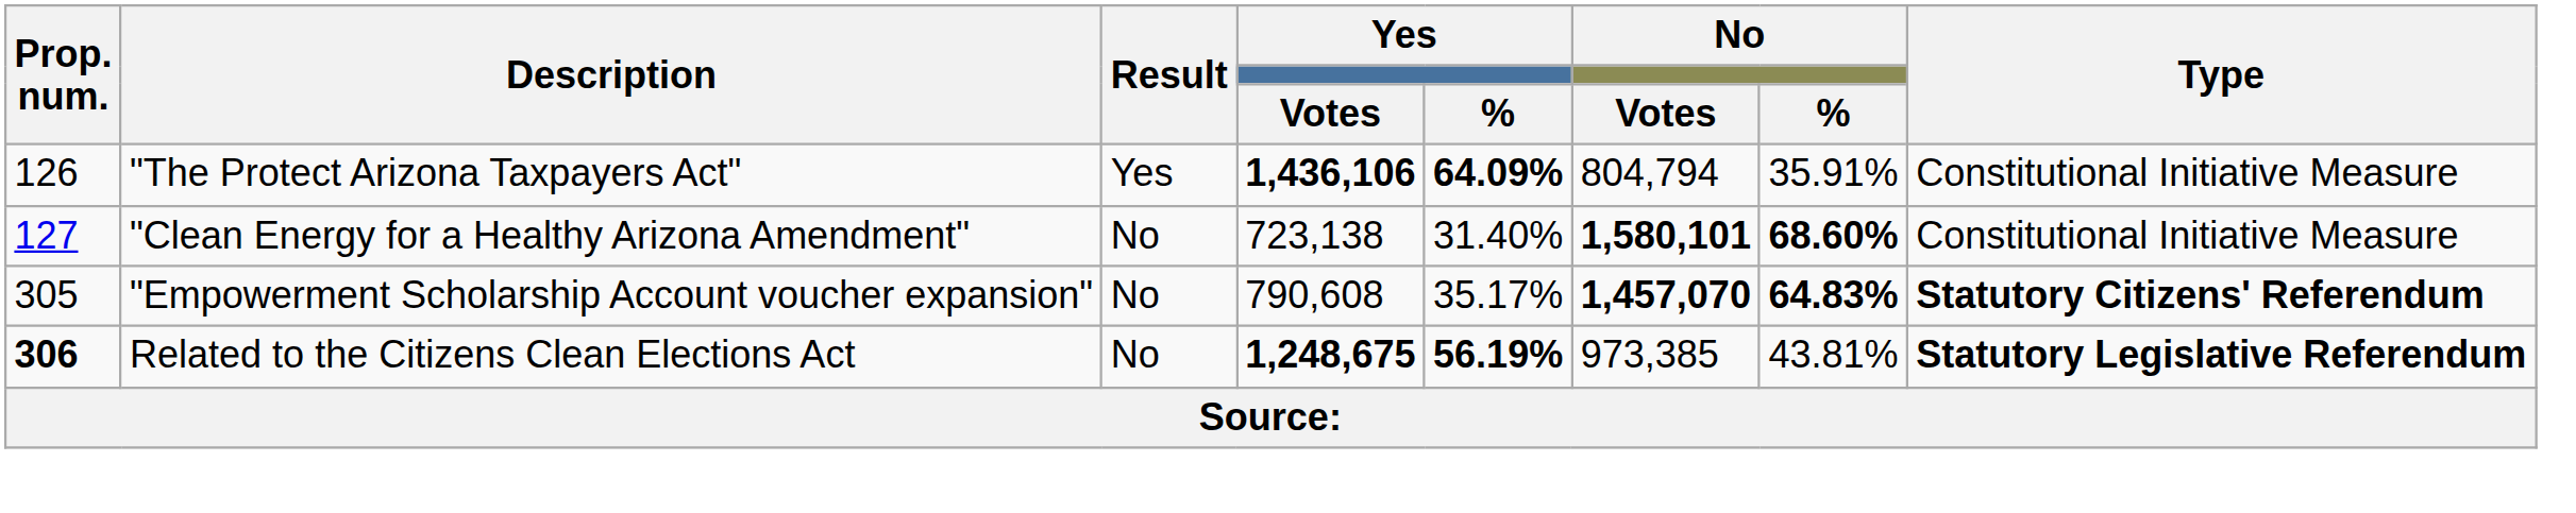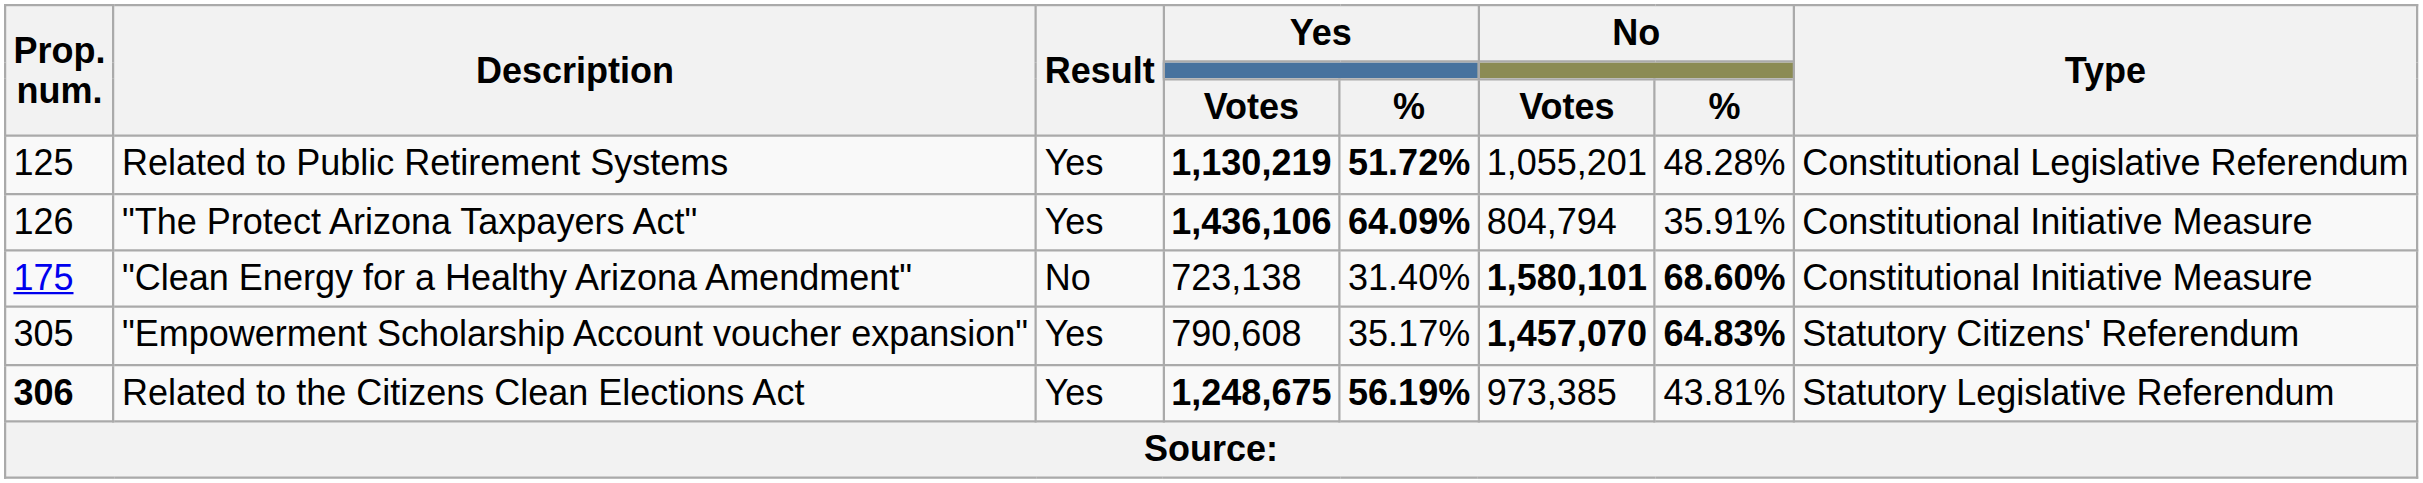+ row: 125 | Related to Public Retirement Systems | Yes | 1,130,219 | 51.72% | 1,055,201 | 48.28% | Constitutional Legislative Referendum
"Clean Energy for a Healthy Arizona Amendment" | Prop. num.: 127 -> 175
"Empowerment Scholarship Account voucher expansion" | Result: No -> Yes
"Empowerment Scholarship Account voucher expansion" | Type: bold -> normal
Related to the Citizens Clean Elections Act | Result: No -> Yes
Related to the Citizens Clean Elections Act | Type: bold -> normal
